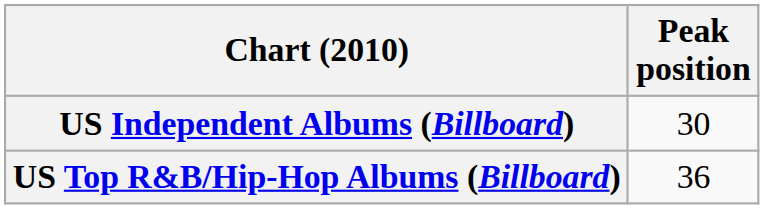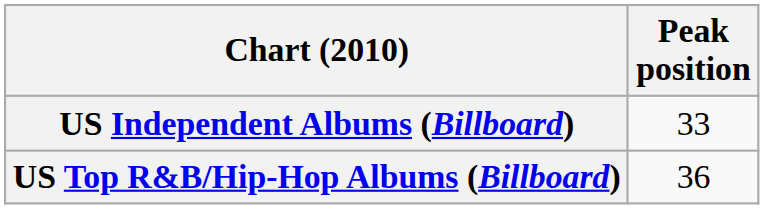US Independent Albums (Billboard) | Peak position: 30 -> 33
